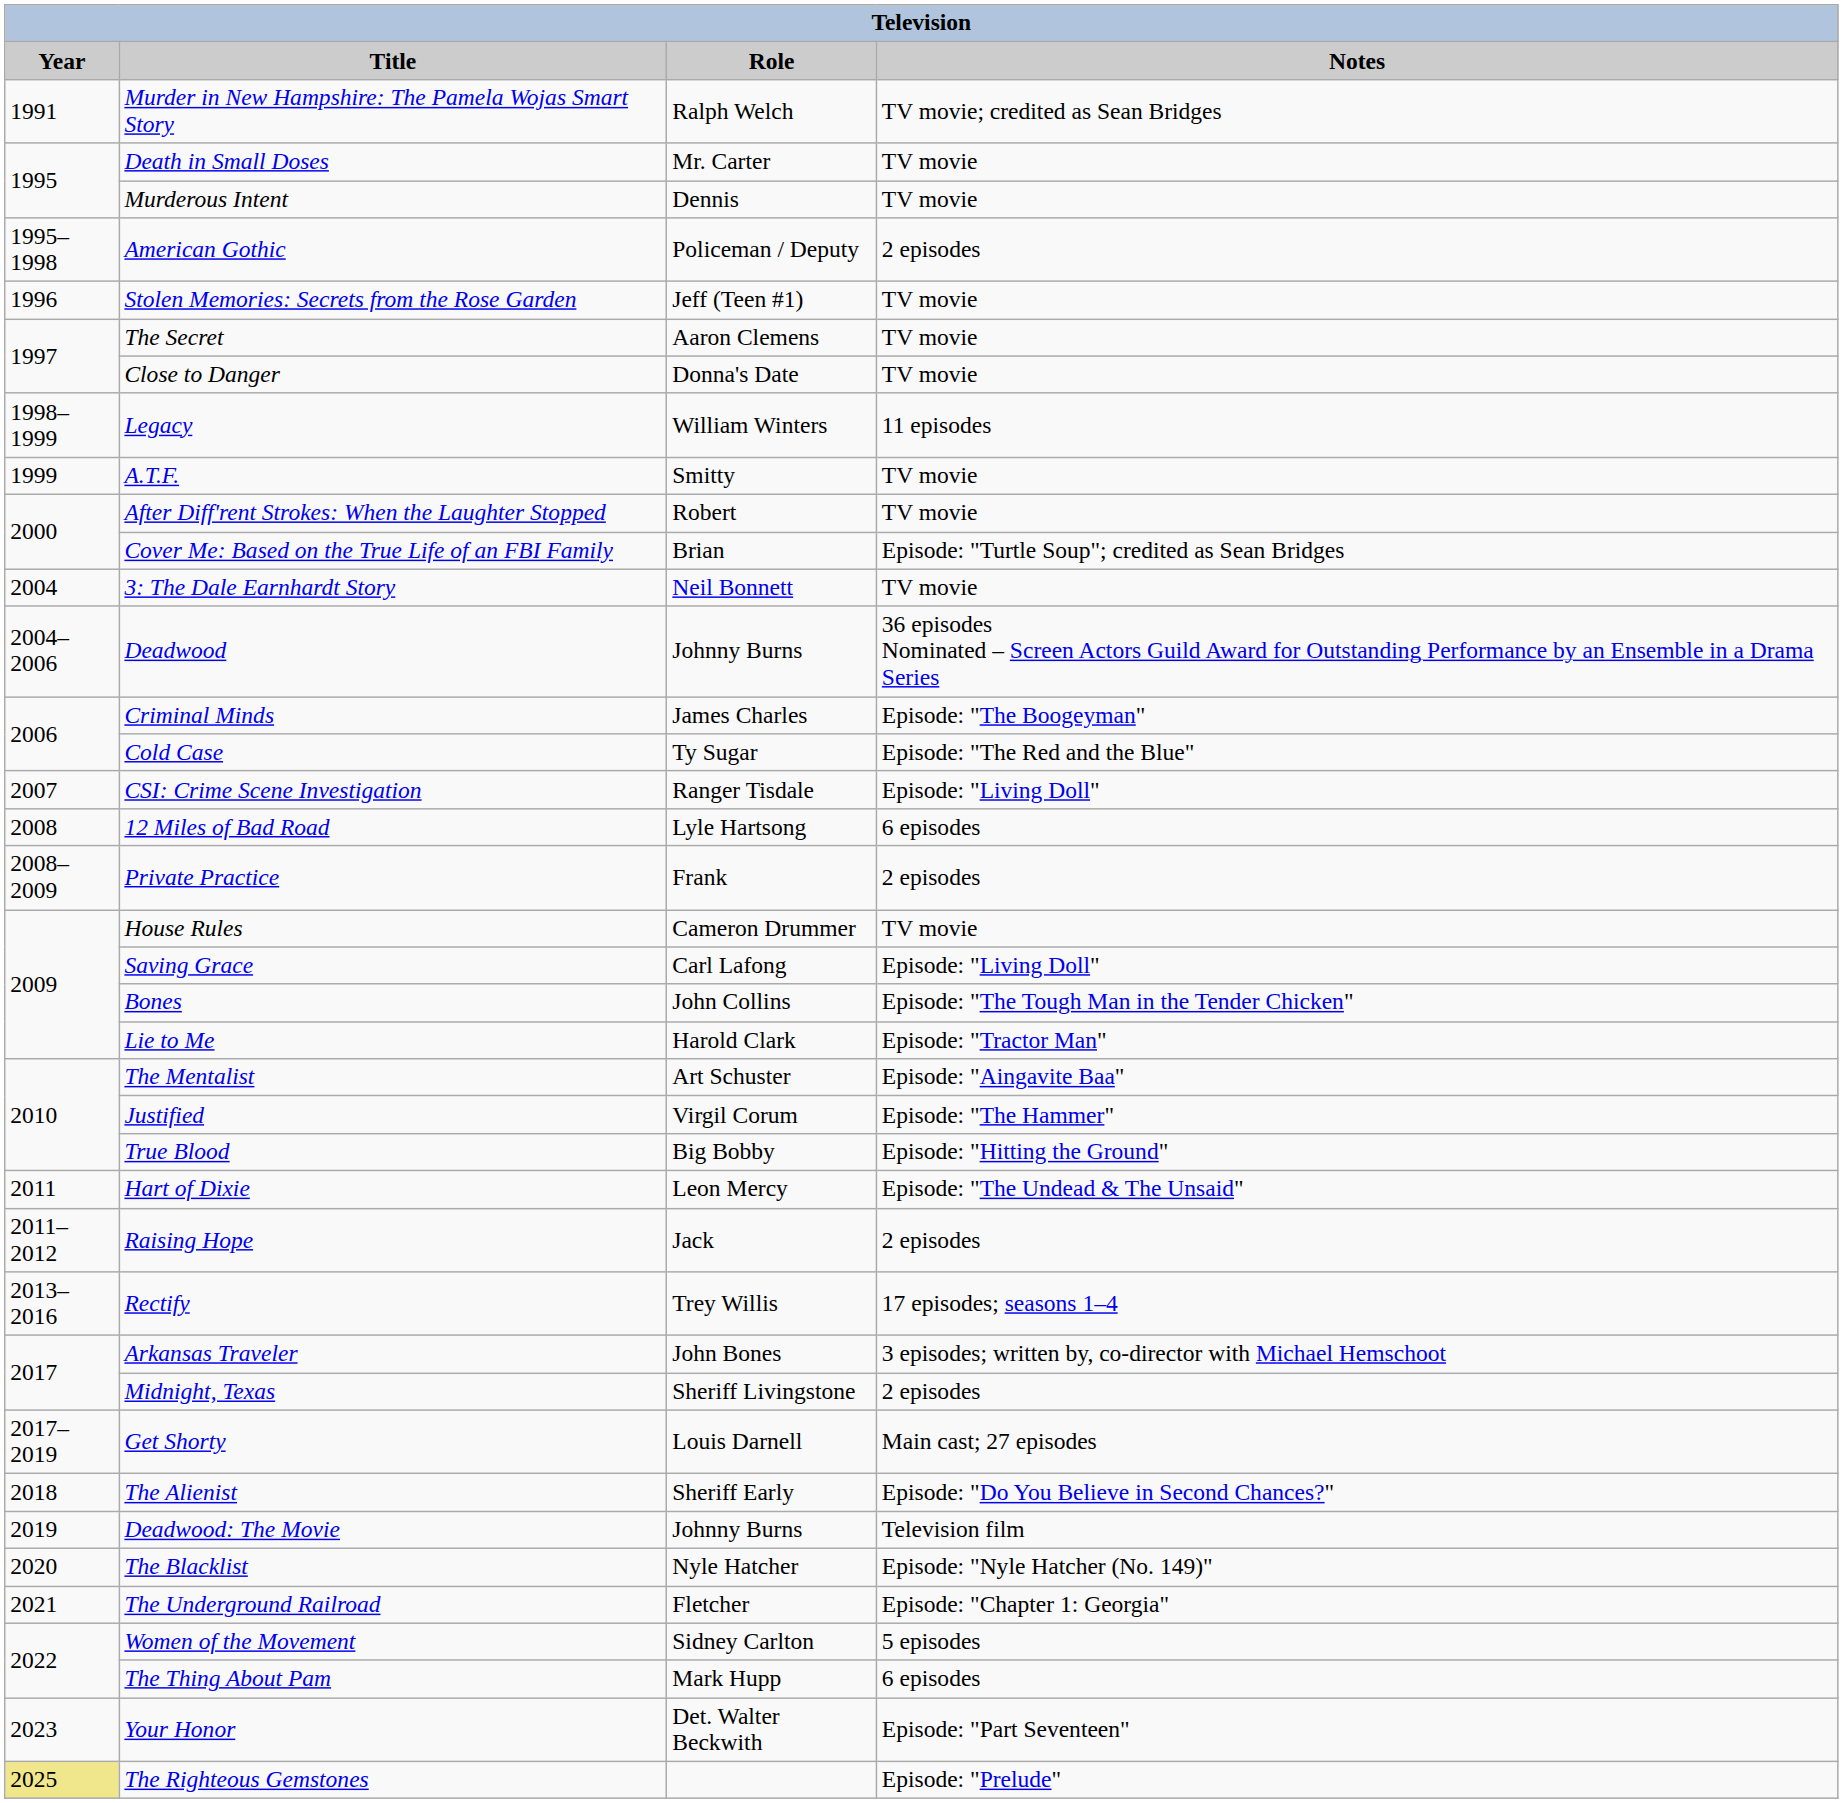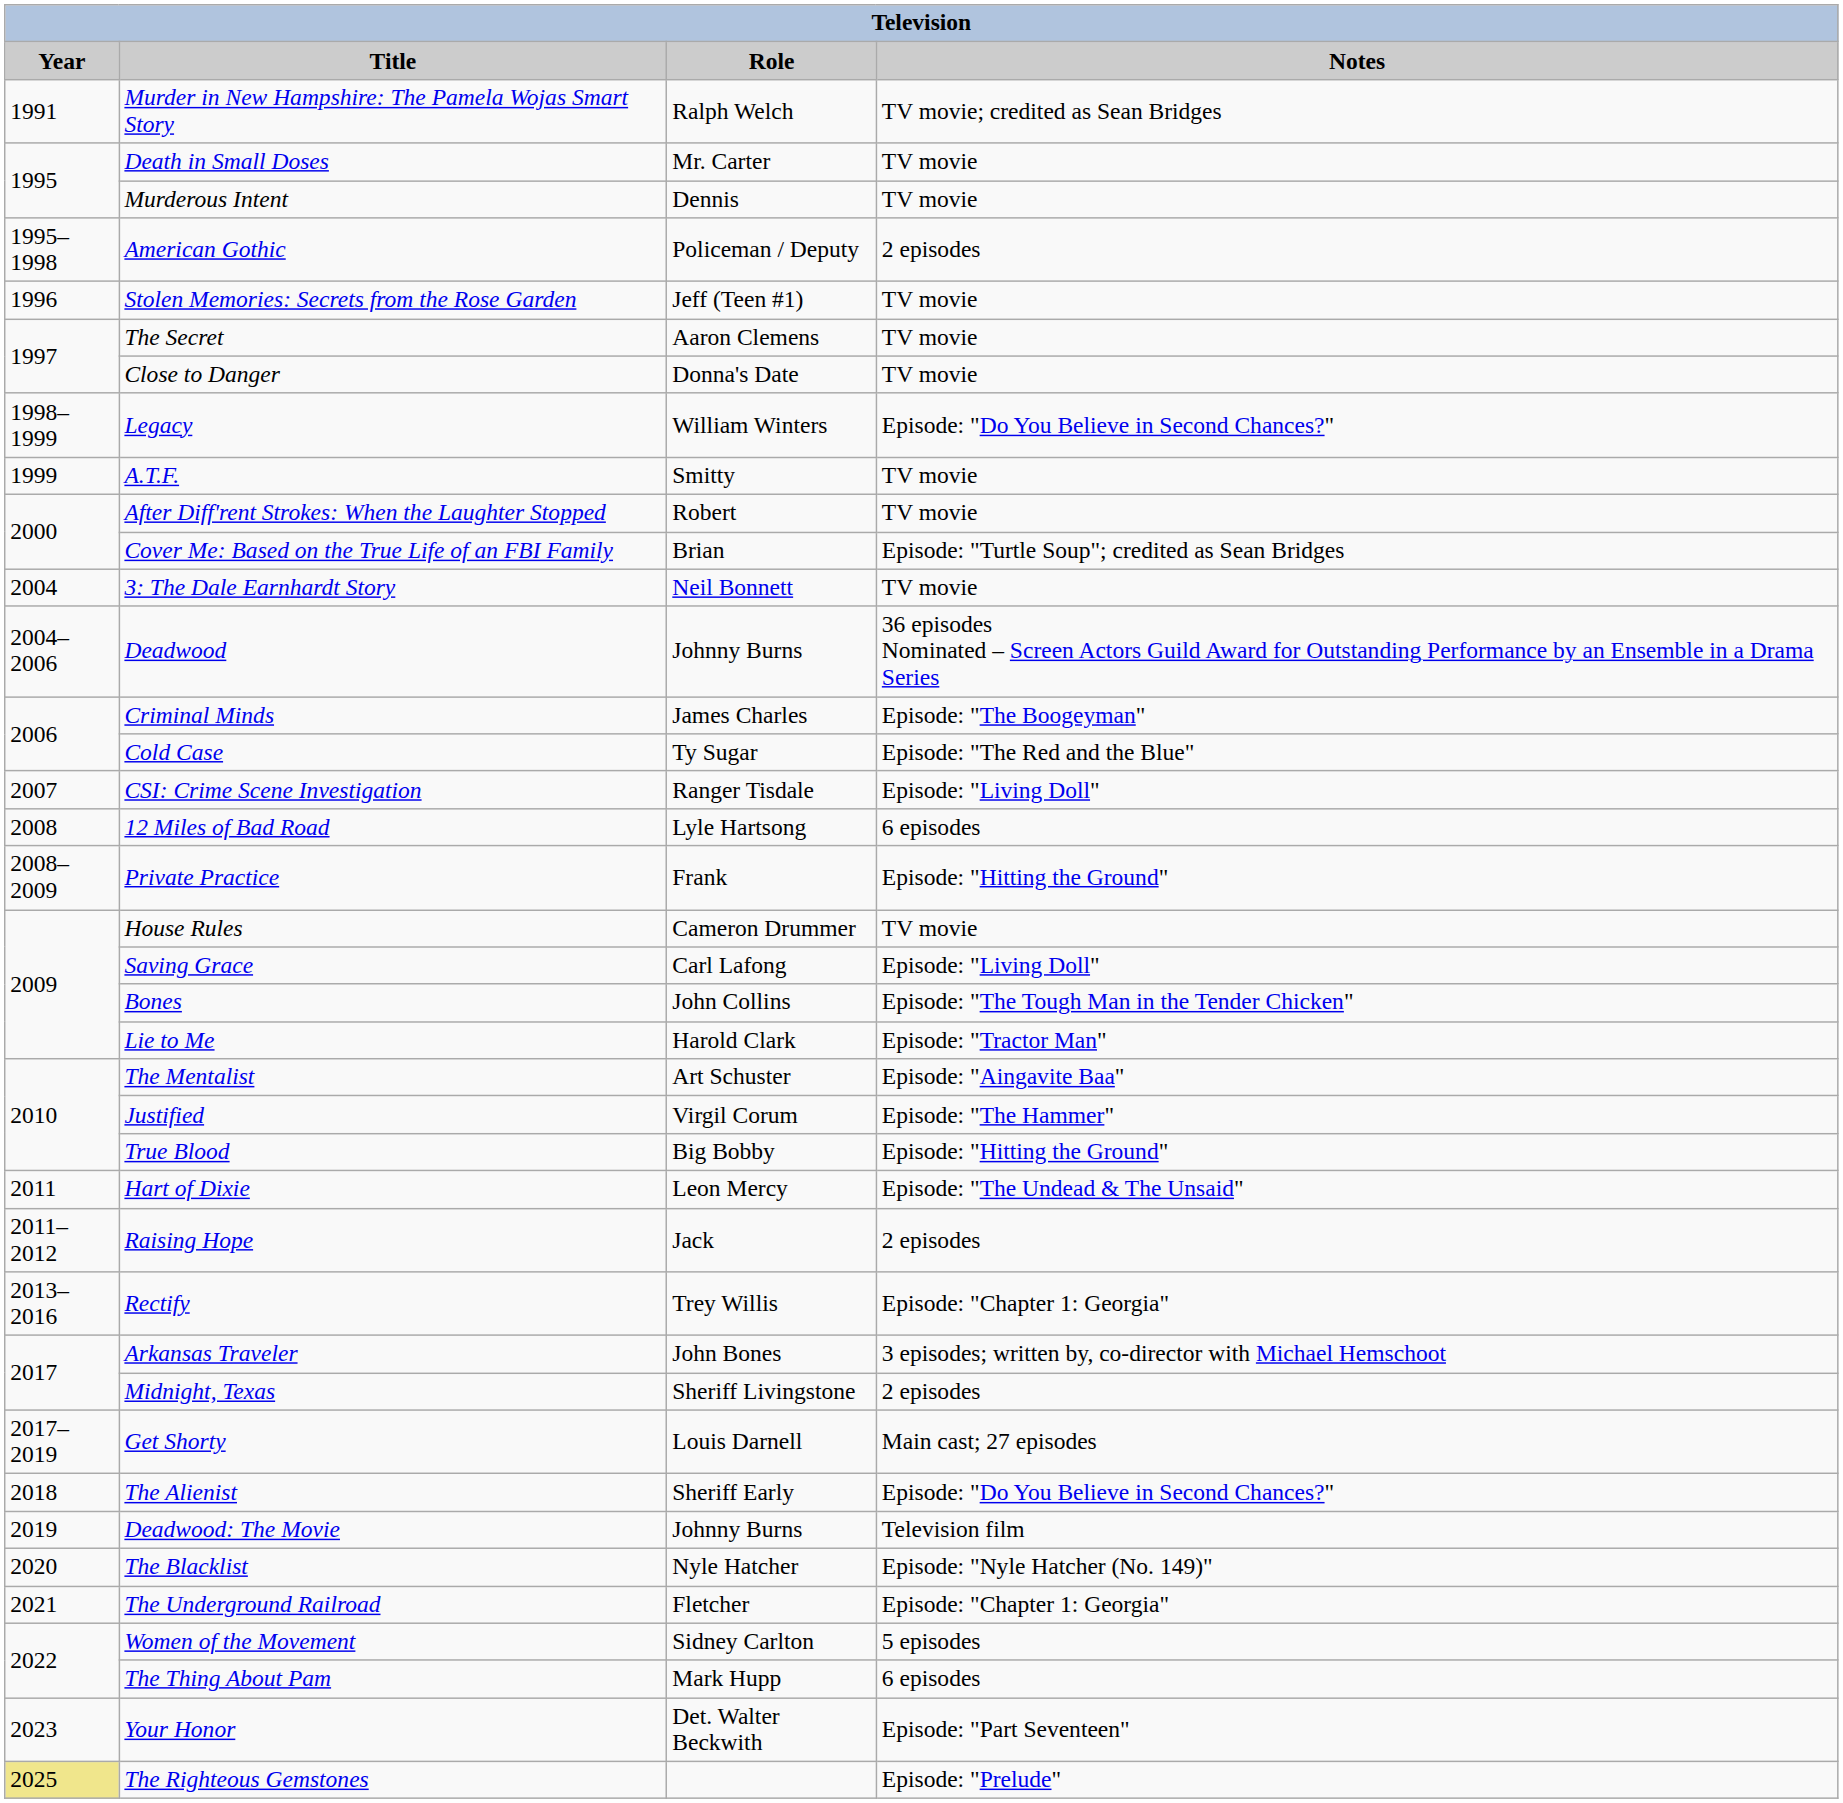Legacy | Notes: 11 episodes -> Episode: "Do You Believe in Second Chances?"
Private Practice | Notes: 2 episodes -> Episode: "Hitting the Ground"
Rectify | Notes: 17 episodes; seasons 1–4 -> Episode: "Chapter 1: Georgia"
